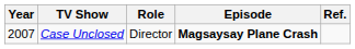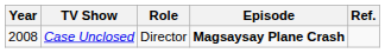Case Unclosed | Year: 2007 -> 2008
